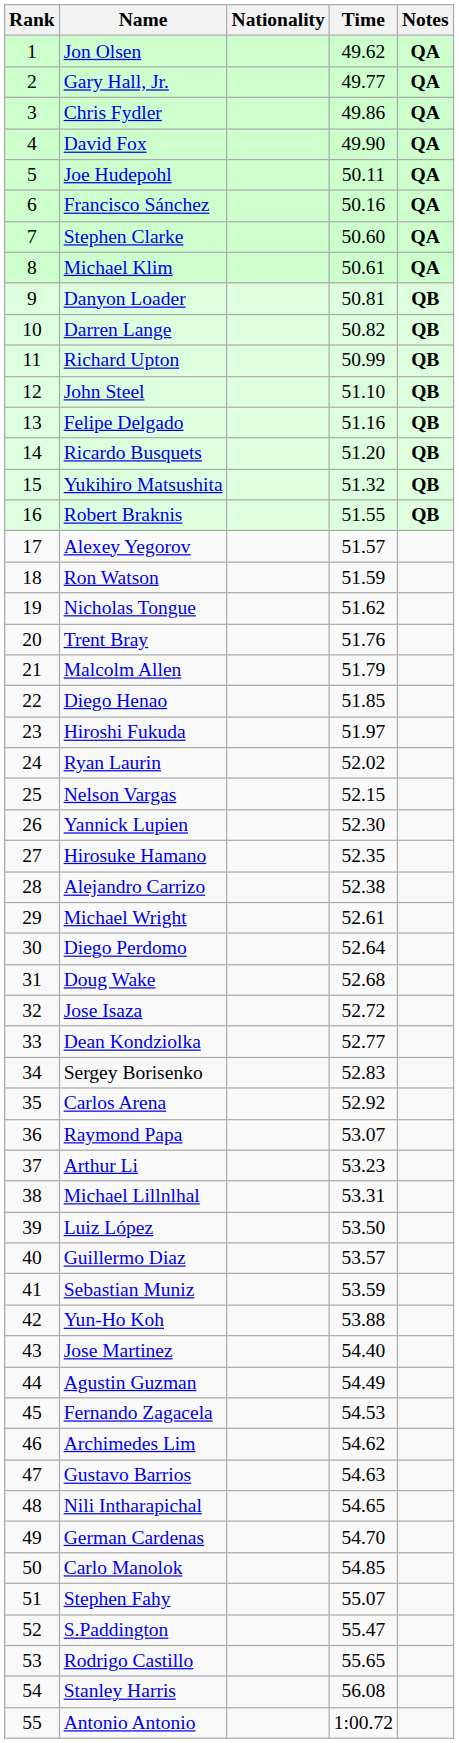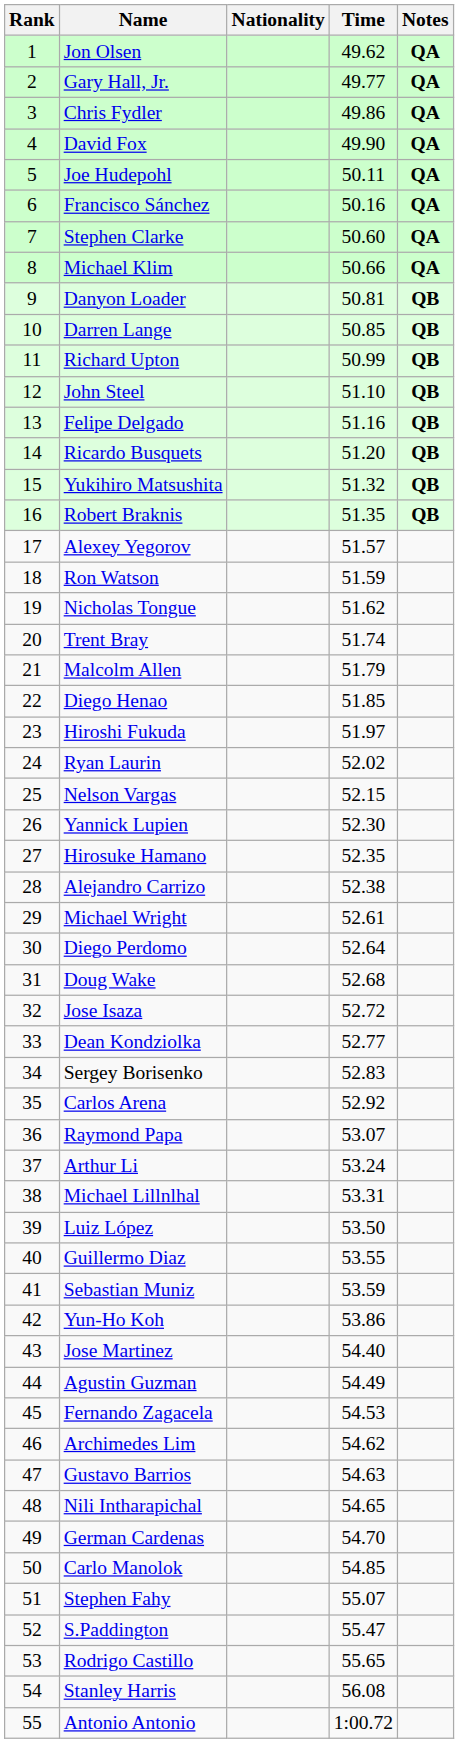Michael Klim | Time: 50.61 -> 50.66
Darren Lange | Time: 50.82 -> 50.85
Robert Braknis | Time: 51.55 -> 51.35
Trent Bray | Time: 51.76 -> 51.74
Arthur Li | Time: 53.23 -> 53.24
Guillermo Diaz | Time: 53.57 -> 53.55
Yun-Ho Koh | Time: 53.88 -> 53.86
